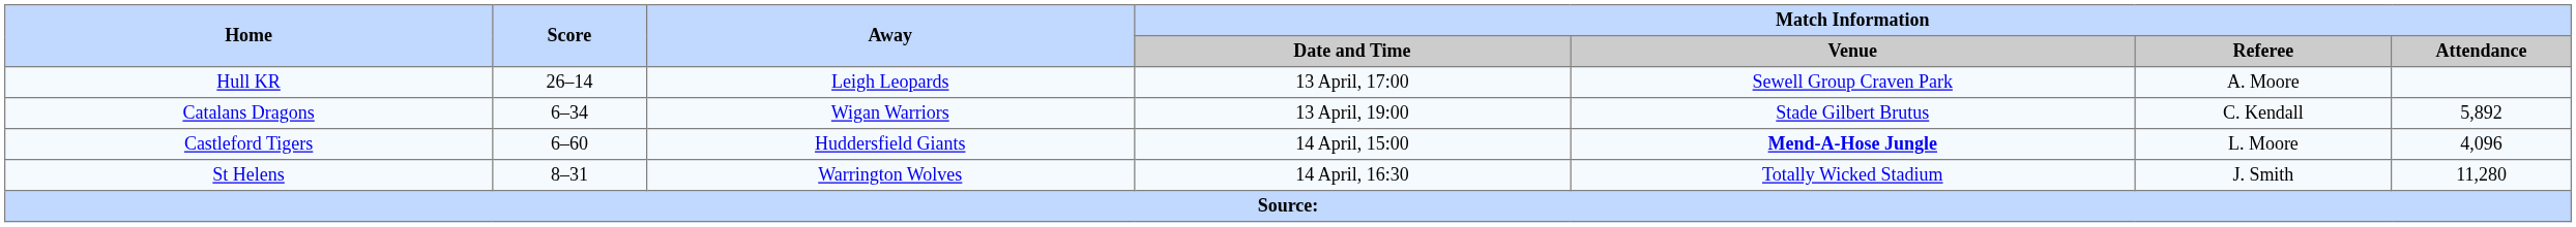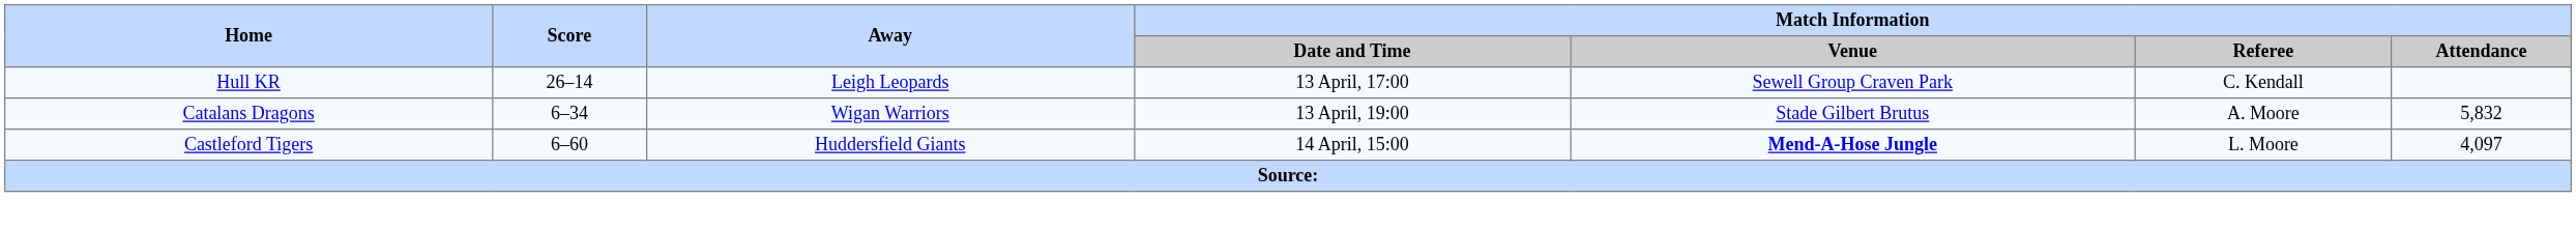Hull KR | Match Information / Referee: A. Moore -> C. Kendall
Catalans Dragons | Match Information / Referee: C. Kendall -> A. Moore
Catalans Dragons | Match Information / Attendance: 5,892 -> 5,832
Castleford Tigers | Match Information / Attendance: 4,096 -> 4,097
- row: St Helens | 8–31 | Warrington Wolves | 14 April, 16:30 | Totally Wicked Stadium | J. Smith | 11,280
